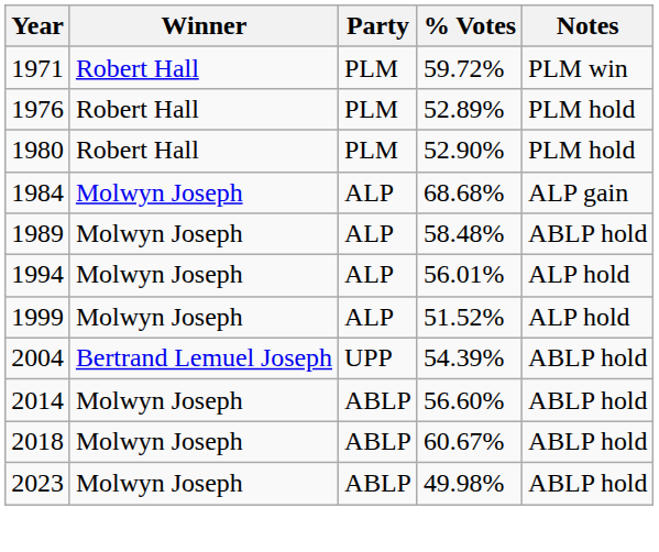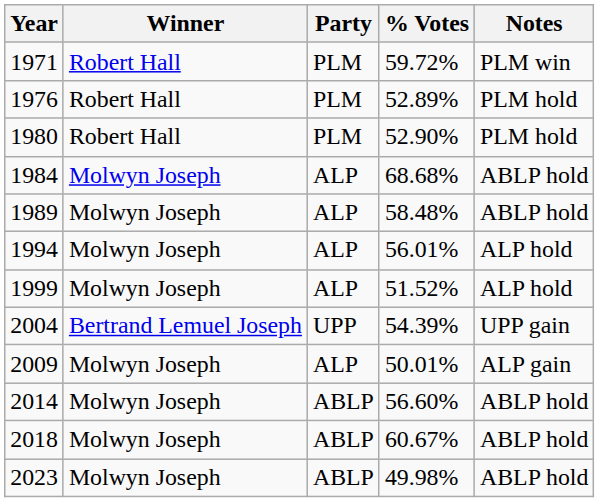1984 | Notes: ALP gain -> ABLP hold
2004 | Notes: ABLP hold -> UPP gain
+ row: 2009 | Molwyn Joseph | ALP | 50.01% | ALP gain
